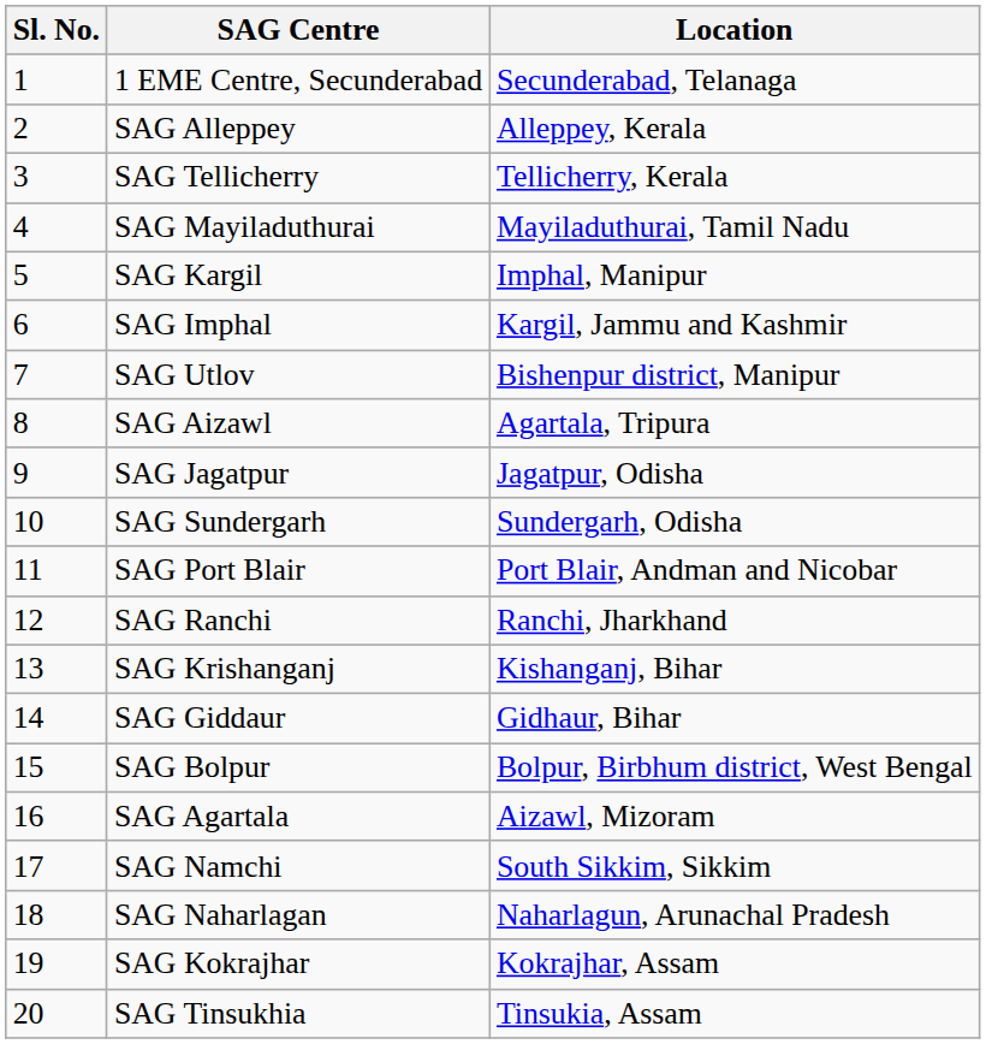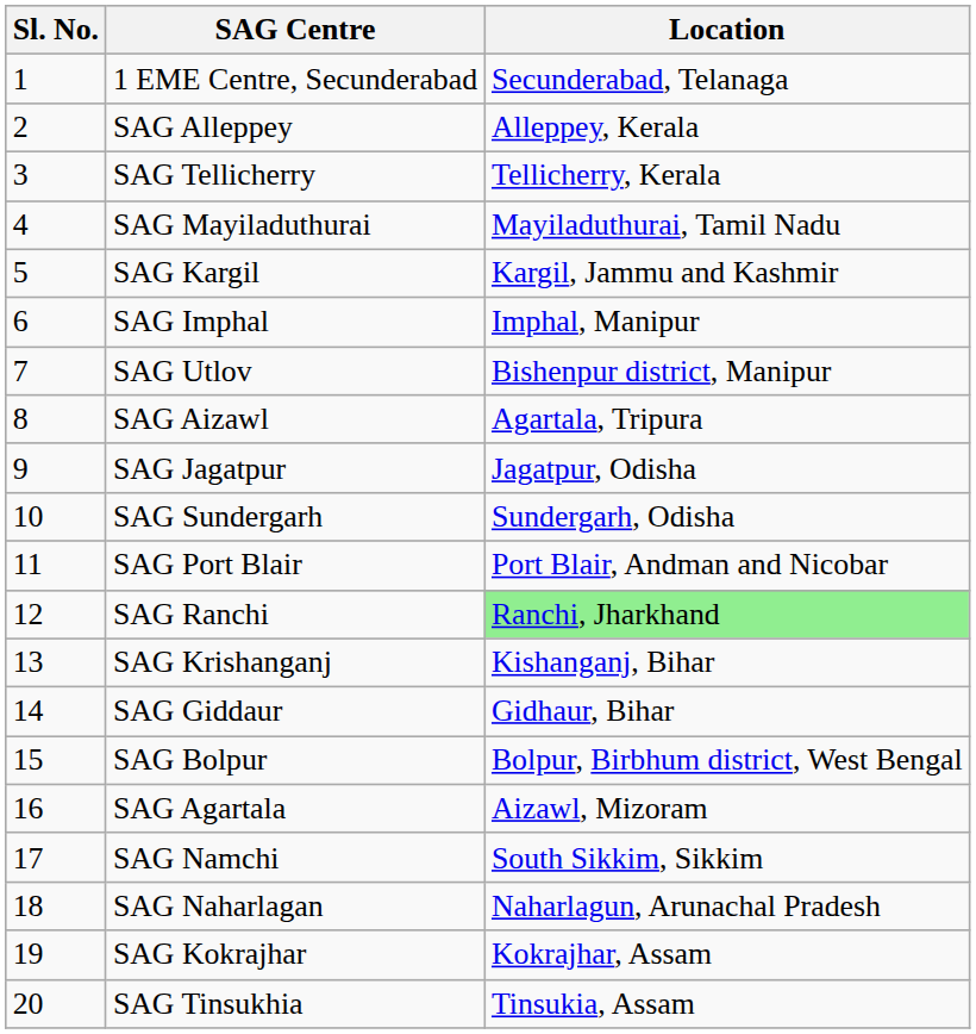SAG Kargil | Location: Imphal, Manipur -> Kargil, Jammu and Kashmir
SAG Imphal | Location: Kargil, Jammu and Kashmir -> Imphal, Manipur
SAG Ranchi | Location: no background -> lightgreen background
